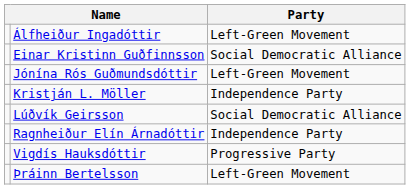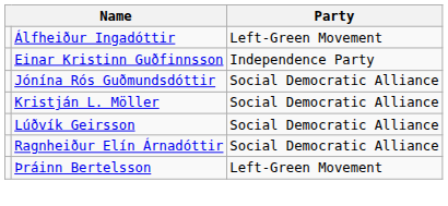Einar Kristinn Guðfinnsson | Party: Social Democratic Alliance -> Independence Party
Jónína Rós Guðmundsdóttir | Party: Left-Green Movement -> Social Democratic Alliance
Kristján L. Möller | Party: Independence Party -> Social Democratic Alliance
Ragnheiður Elín Árnadóttir | Party: Independence Party -> Social Democratic Alliance
- row: Vigdís Hauksdóttir | Progressive Party
